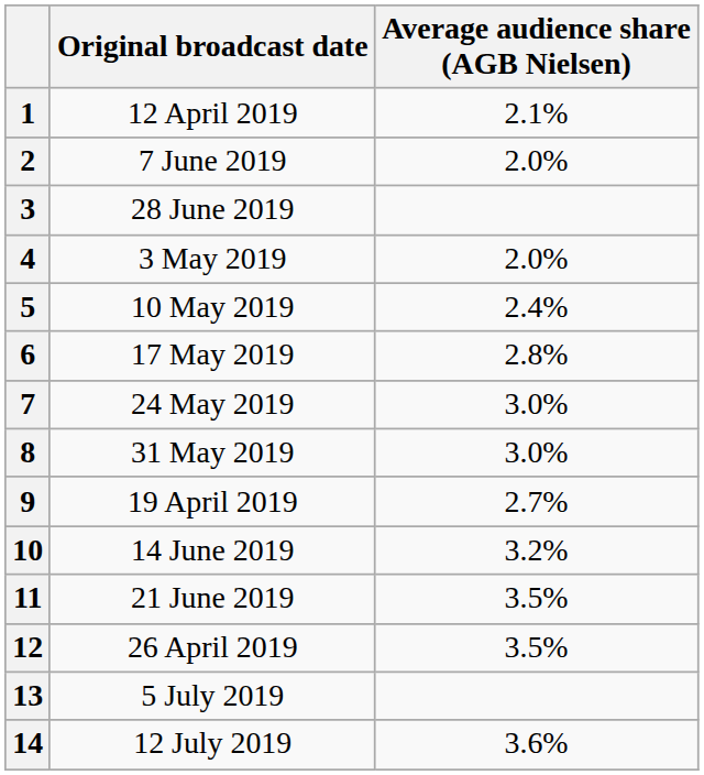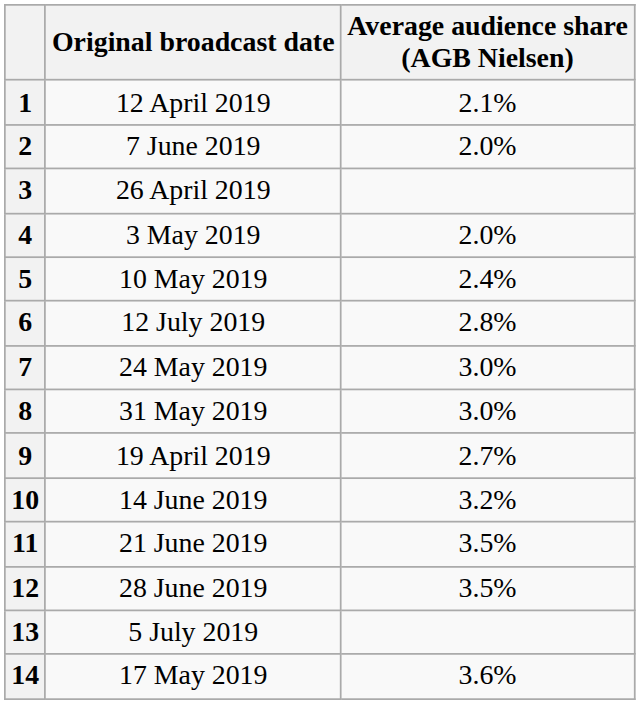3 | Original broadcast date: 28 June 2019 -> 26 April 2019
6 | Original broadcast date: 17 May 2019 -> 12 July 2019
12 | Original broadcast date: 26 April 2019 -> 28 June 2019
14 | Original broadcast date: 12 July 2019 -> 17 May 2019
